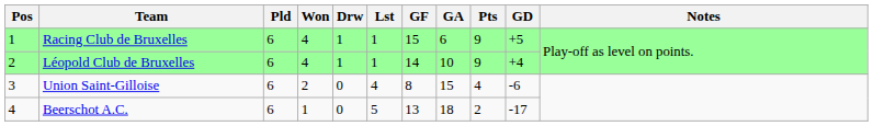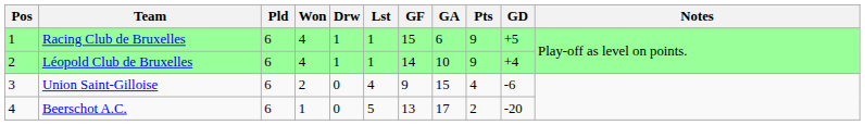Union Saint-Gilloise | GF: 8 -> 9
Beerschot A.C. | GA: 18 -> 17
Beerschot A.C. | GD: -17 -> -20
